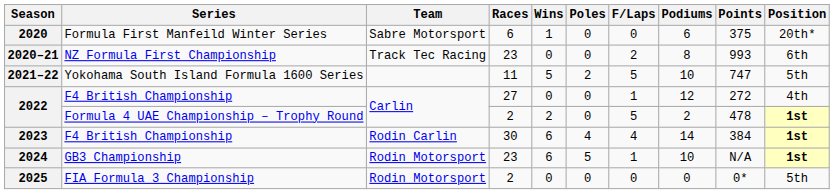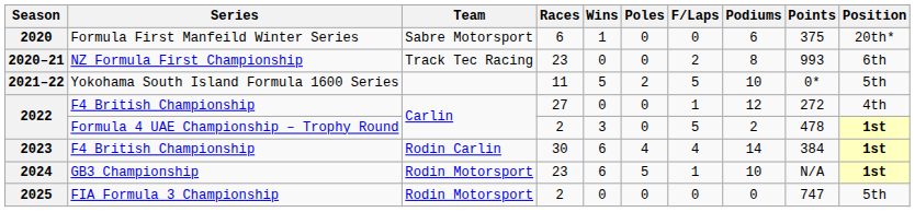2021–22 | Points: 747 -> 0*
2022 / Formula 4 UAE Championship – Trophy Round | Wins: 2 -> 3
2025 | Points: 0* -> 747
